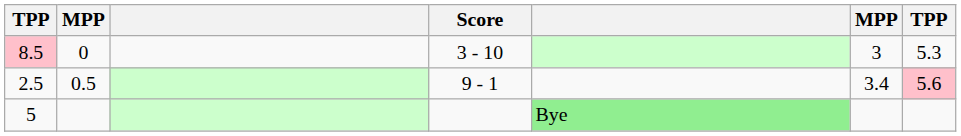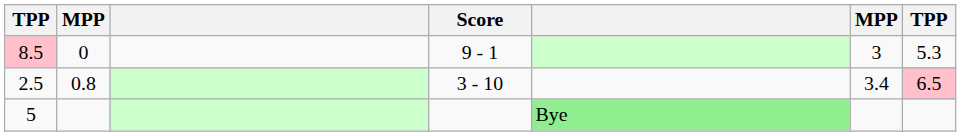8.5 | Score: 3 - 10 -> 9 - 1
2.5 | column 2: 0.5 -> 0.8
2.5 | Score: 9 - 1 -> 3 - 10
2.5 | column 7: 5.6 -> 6.5
